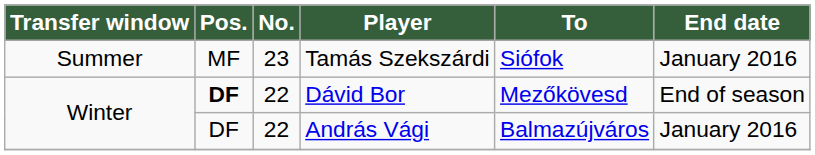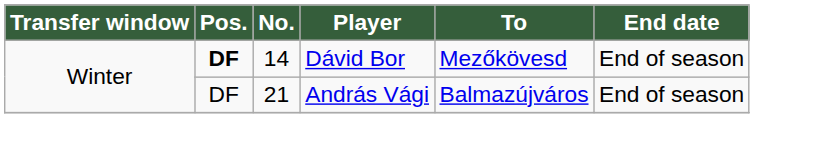- row: Summer | MF | 23 | Tamás Szekszárdi | Siófok | January 2016
Dávid Bor | No.: 22 -> 14
András Vági | No.: 22 -> 21
András Vági | End date: January 2016 -> End of season
